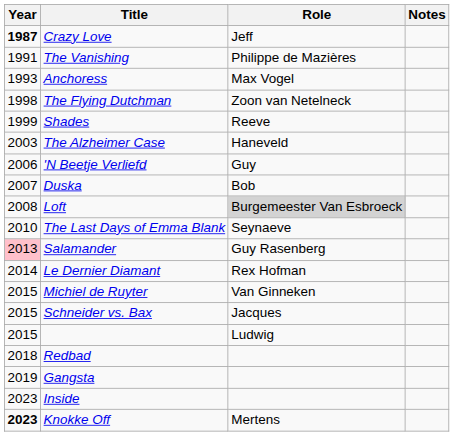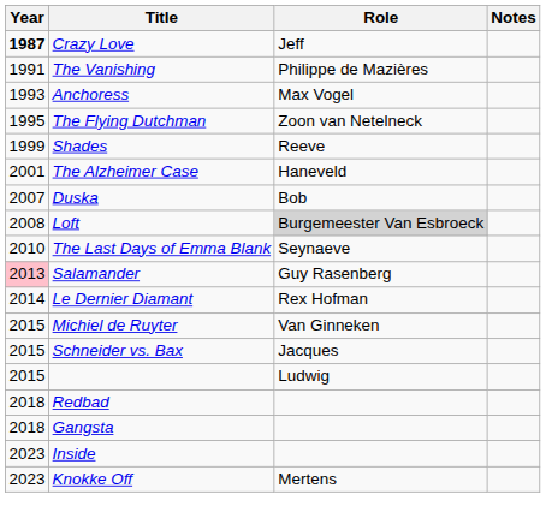The Flying Dutchman | Year: 1998 -> 1995
The Alzheimer Case | Year: 2003 -> 2001
- row: 2006 | 'N Beetje Verliefd | Guy
Gangsta | Year: 2019 -> 2018
Knokke Off | Year: bold -> normal
